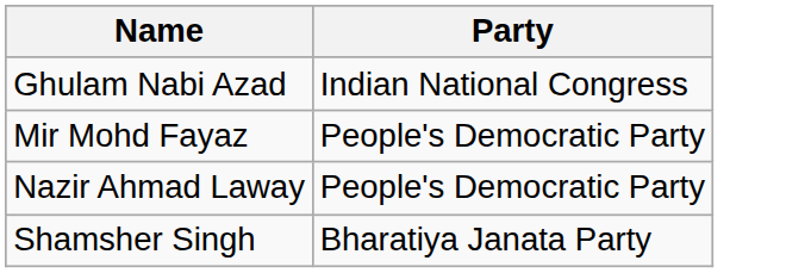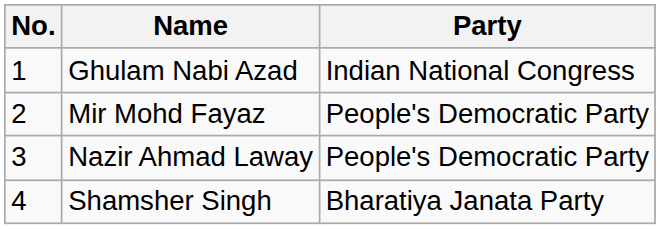+ column: No. | 1 | 2 | 3 | 4
